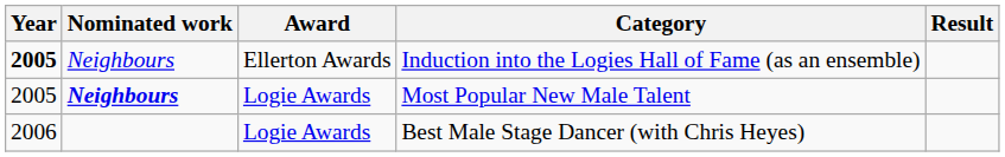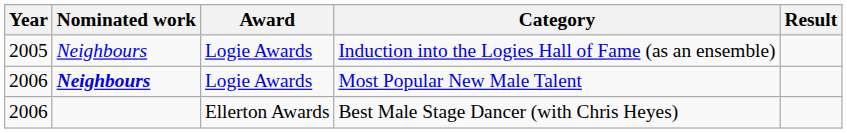Induction into the Logies Hall of Fame (as an ensemble) | Year: bold -> normal
Induction into the Logies Hall of Fame (as an ensemble) | Award: Ellerton Awards -> Logie Awards
Most Popular New Male Talent | Year: 2005 -> 2006
Best Male Stage Dancer (with Chris Heyes) | Award: Logie Awards -> Ellerton Awards
